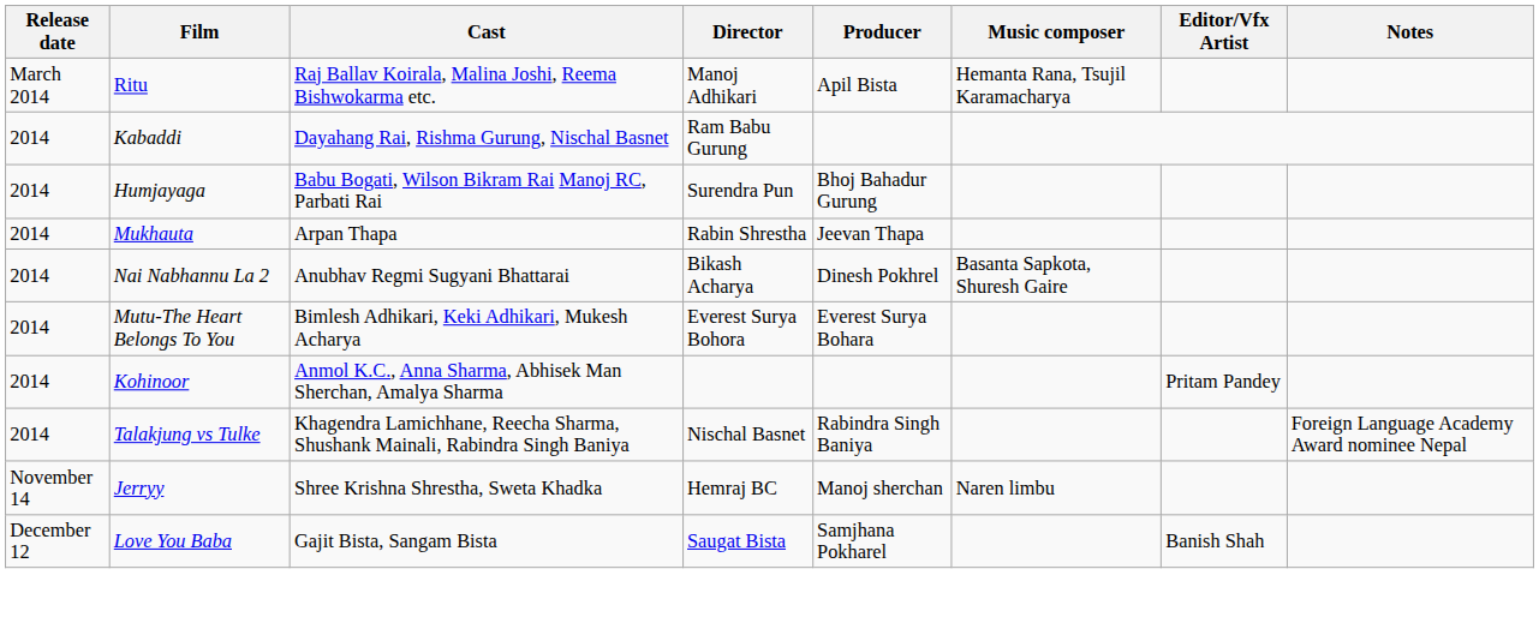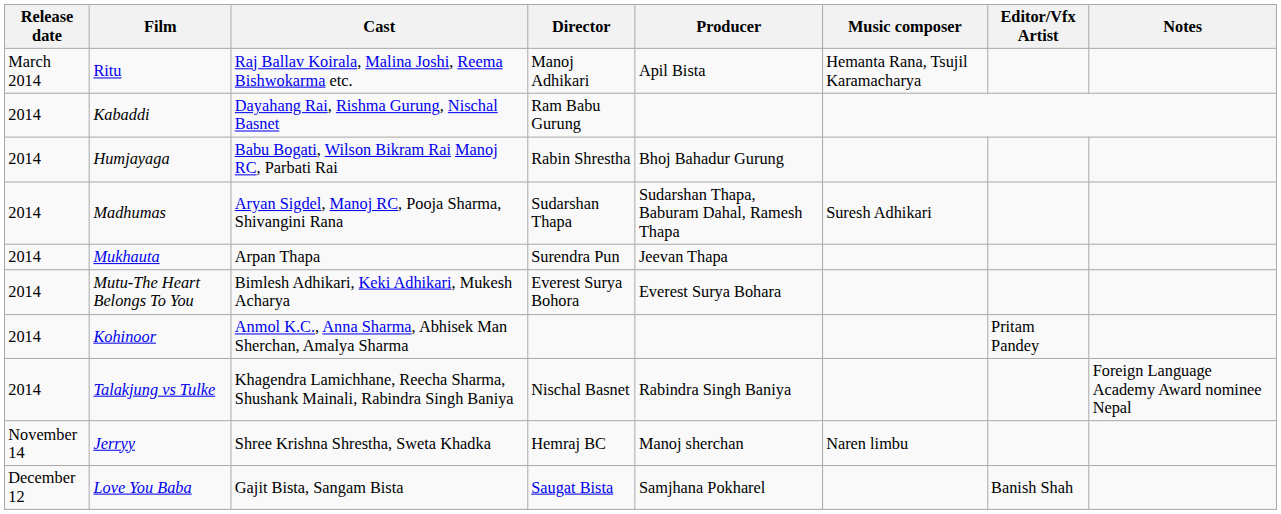Humjayaga | Director: Surendra Pun -> Rabin Shrestha
+ row: 2014 | Madhumas | Aryan Sigdel, Manoj RC, Pooja Sharma, Shivangini Rana | Sudarshan Thapa | Sudarshan Thapa, Baburam Dahal, Ramesh Thapa | Suresh Adhikari
Mukhauta | Director: Rabin Shrestha -> Surendra Pun
- row: 2014 | Nai Nabhannu La 2 | Anubhav Regmi Sugyani Bhattarai | Bikash Acharya | Dinesh Pokhrel | Basanta Sapkota, Shuresh Gaire
